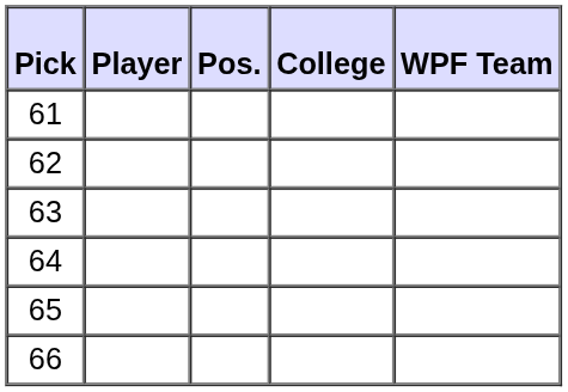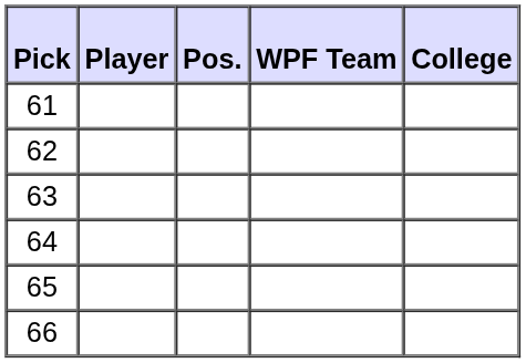columns swapped: WPF Team <-> College
